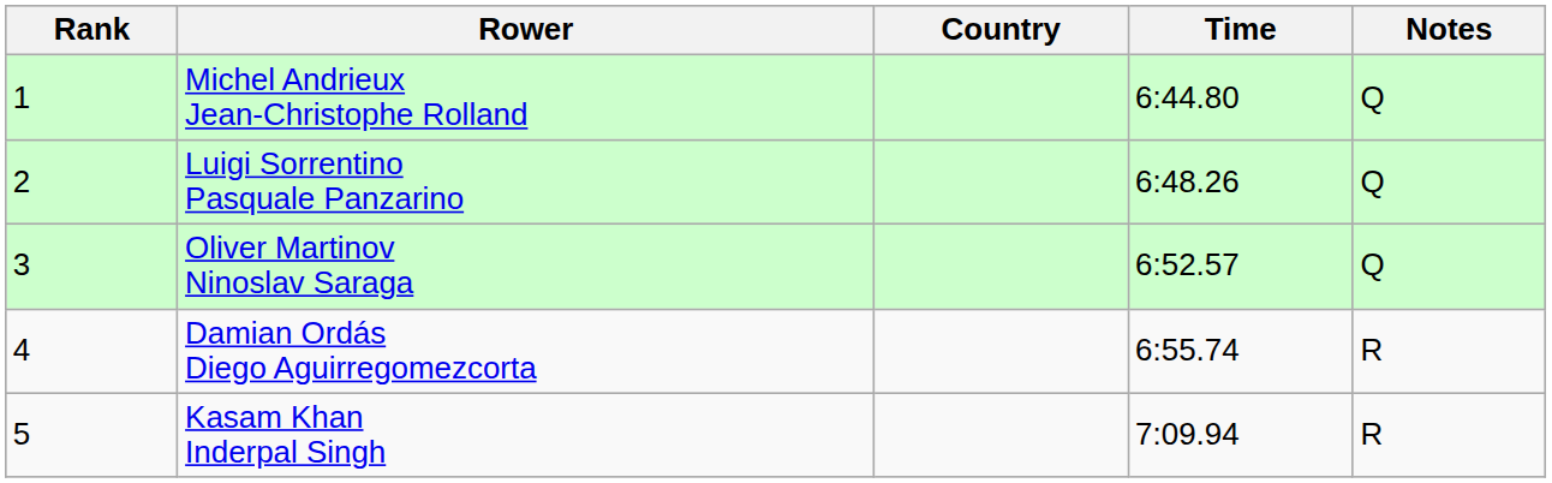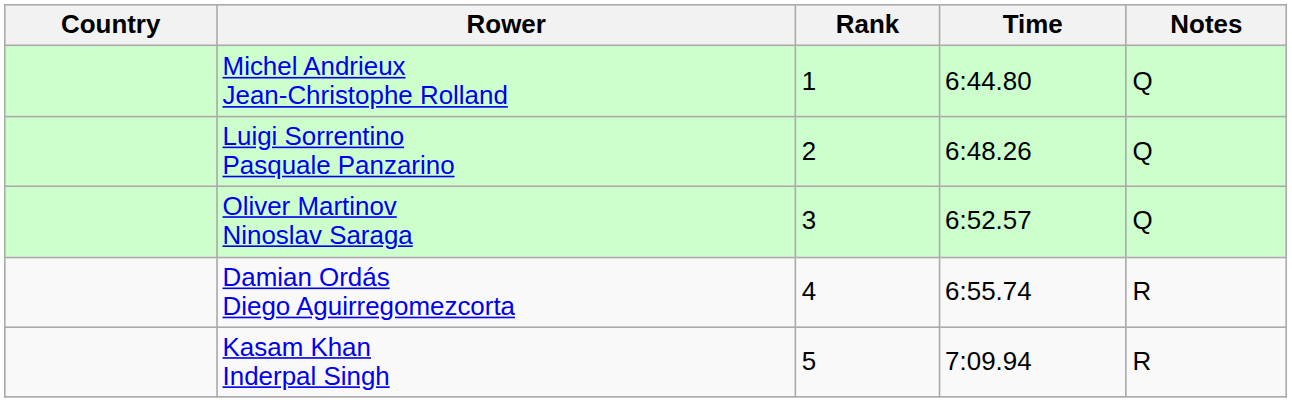columns swapped: Rank <-> Country
